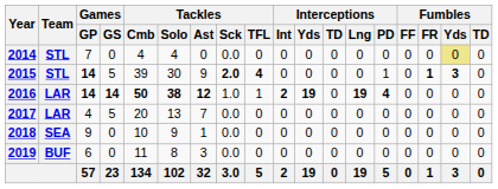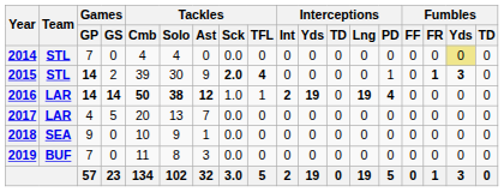2015 | Games / GS: 5 -> 2
2019 | Games / GP: 6 -> 7
